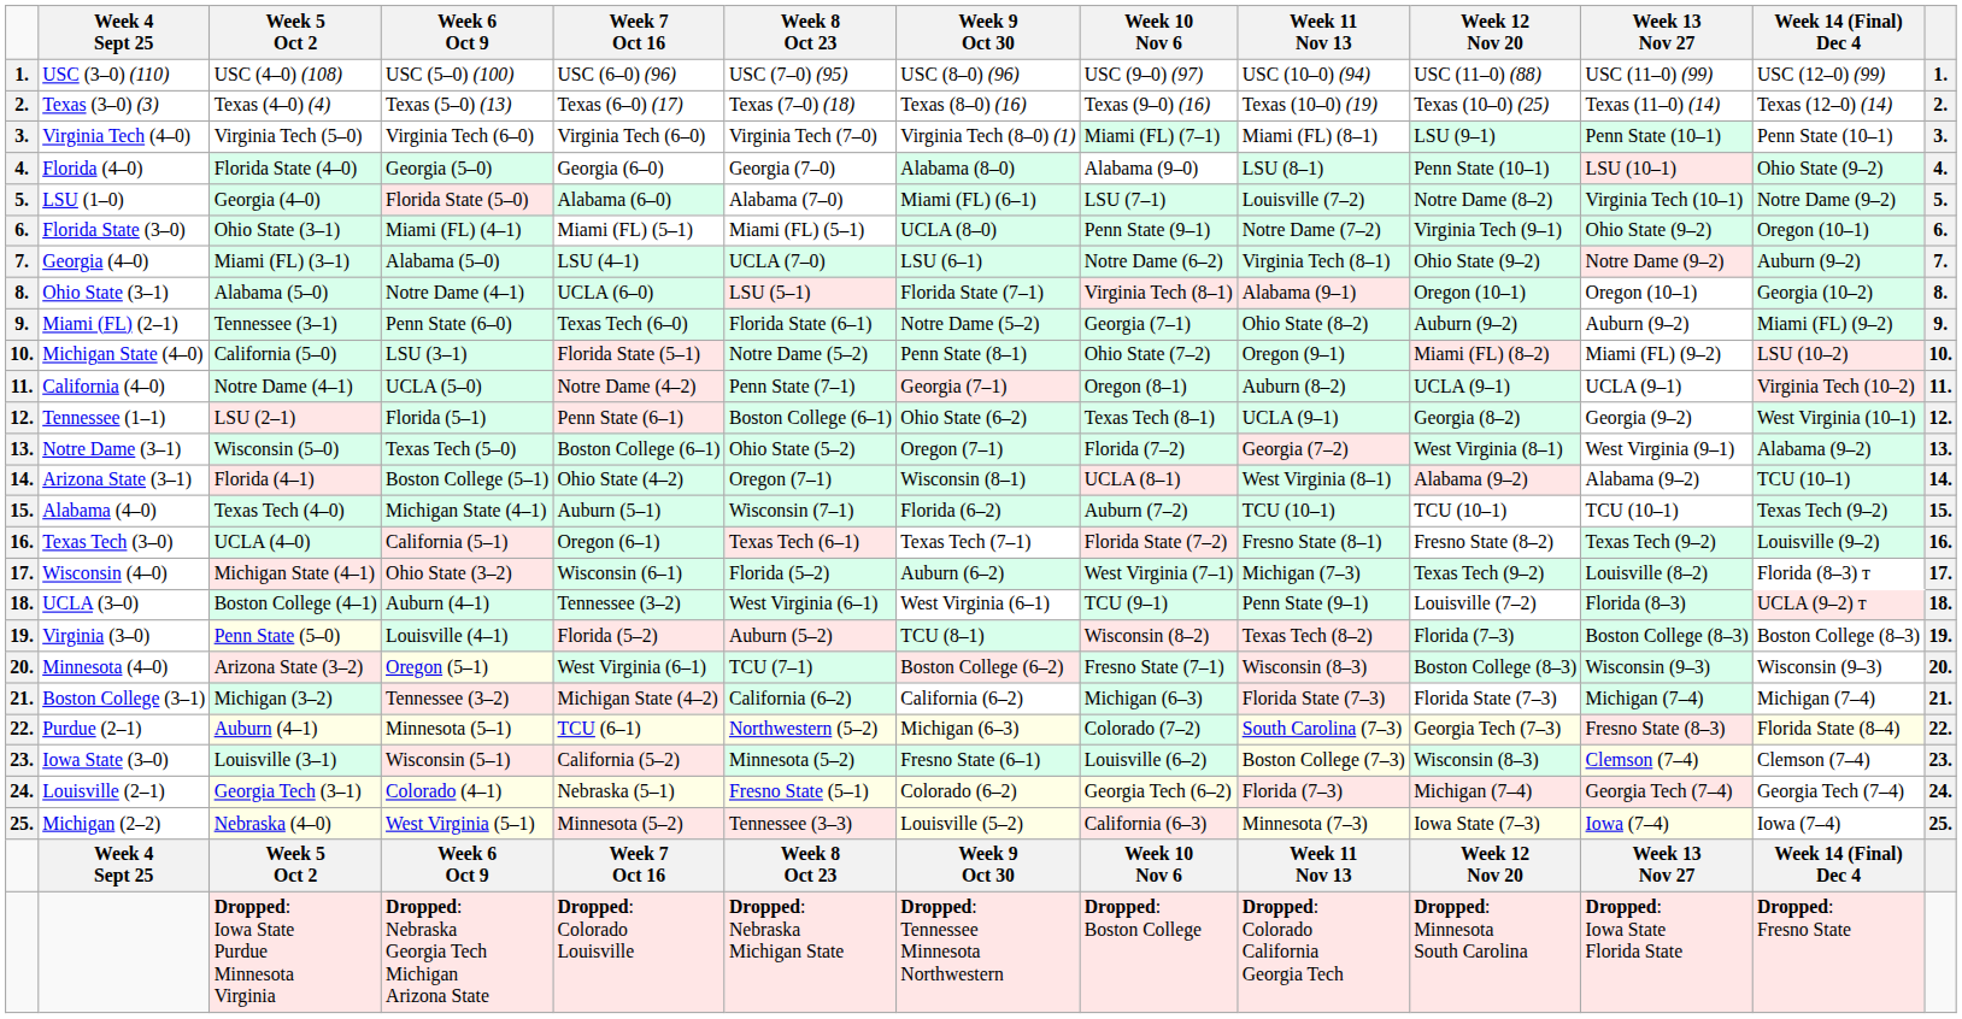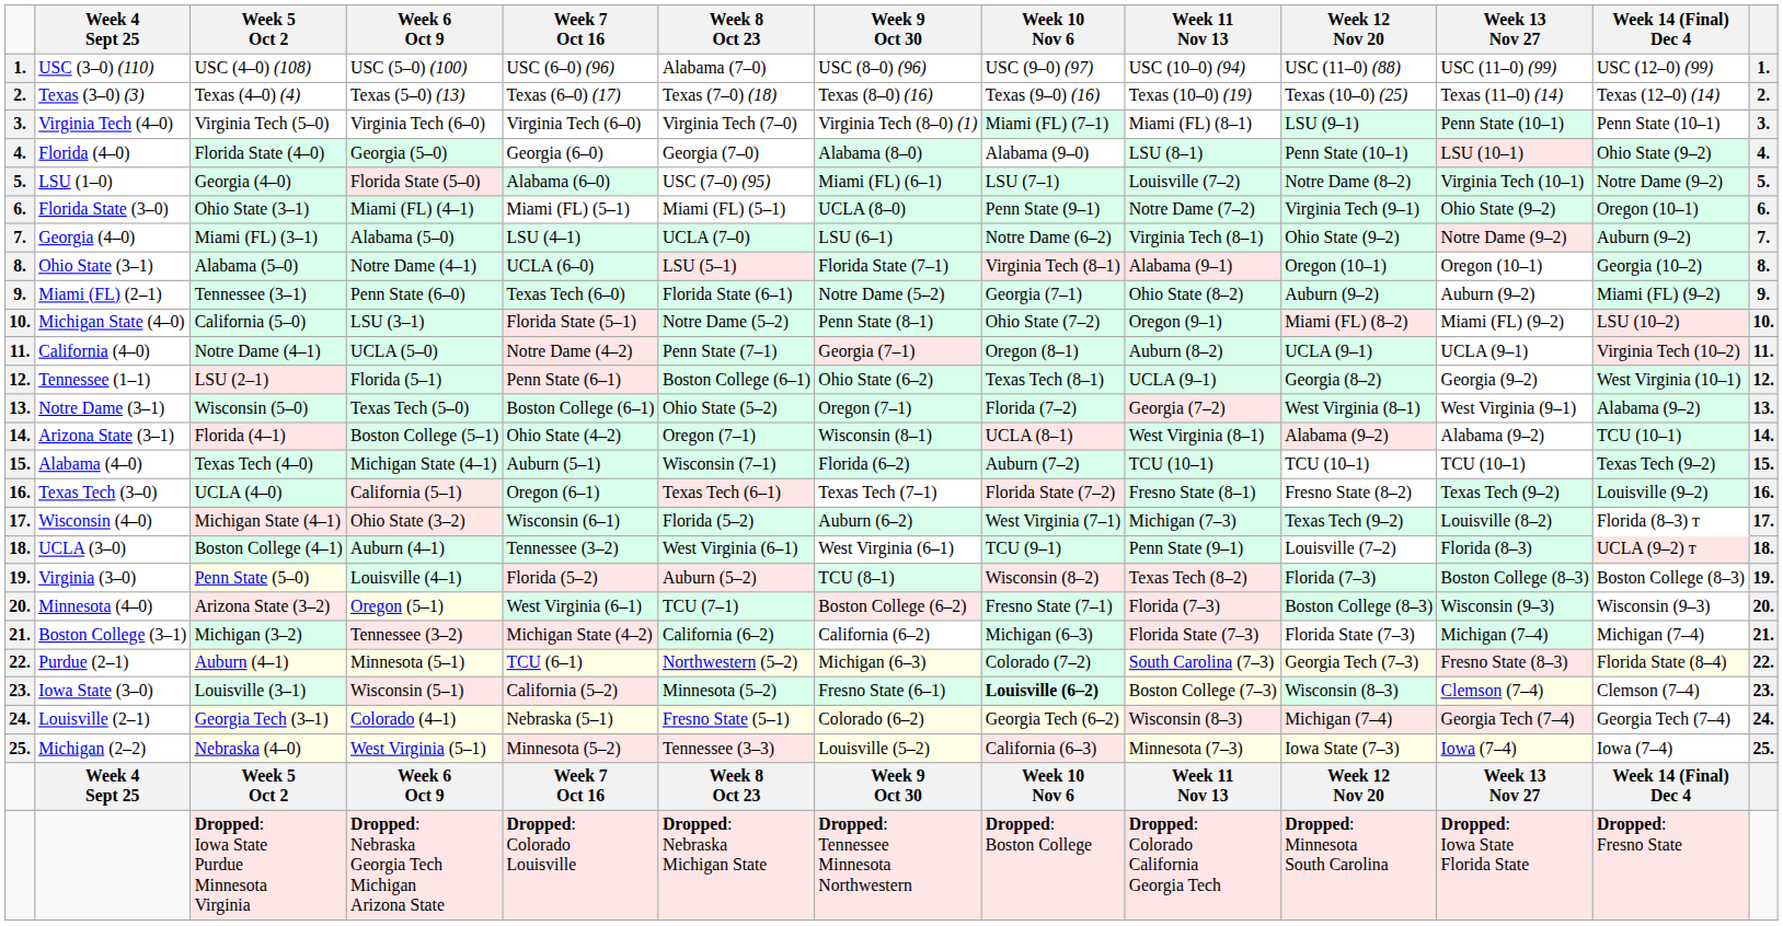USC (3–0) (110) | Week 8 Oct 23: USC (7–0) (95) -> Alabama (7–0)
LSU (1–0) | Week 8 Oct 23: Alabama (7–0) -> USC (7–0) (95)
Minnesota (4–0) | Week 11 Nov 13: Wisconsin (8–3) -> Florida (7–3)
Iowa State (3–0) | Week 10 Nov 6: normal -> bold
Louisville (2–1) | Week 11 Nov 13: Florida (7–3) -> Wisconsin (8–3)
